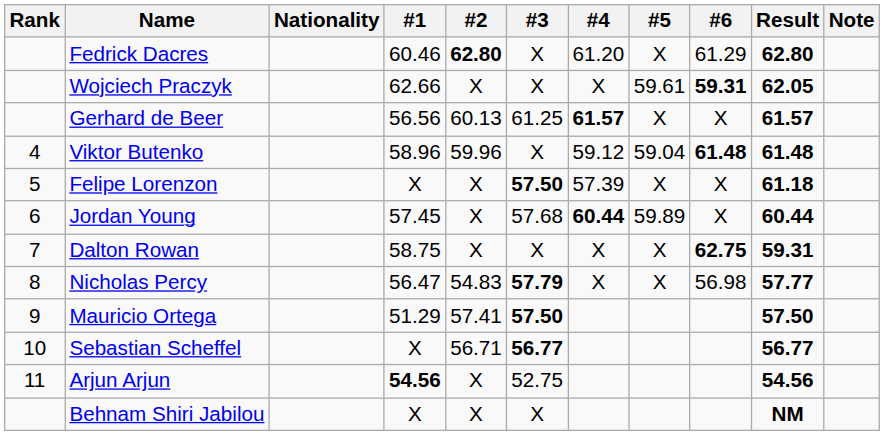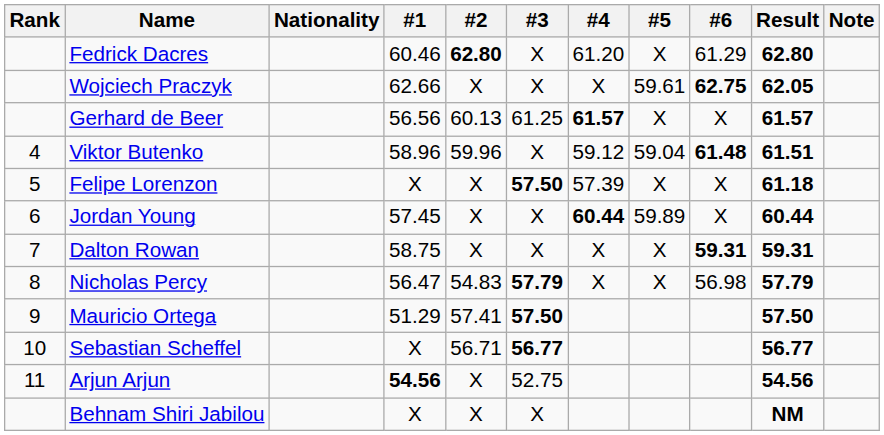Wojciech Praczyk | #6: 59.31 -> 62.75
Viktor Butenko | Result: 61.48 -> 61.51
Jordan Young | #3: 57.68 -> X
Dalton Rowan | #6: 62.75 -> 59.31
Nicholas Percy | Result: 57.77 -> 57.79
